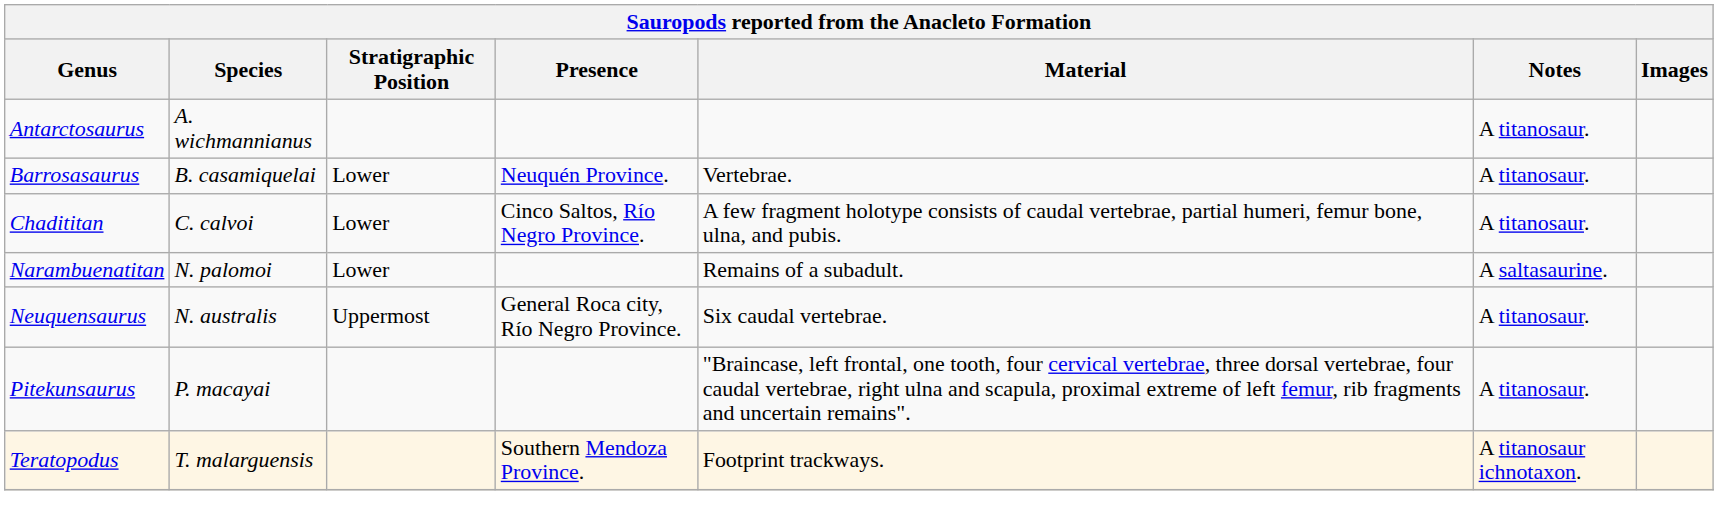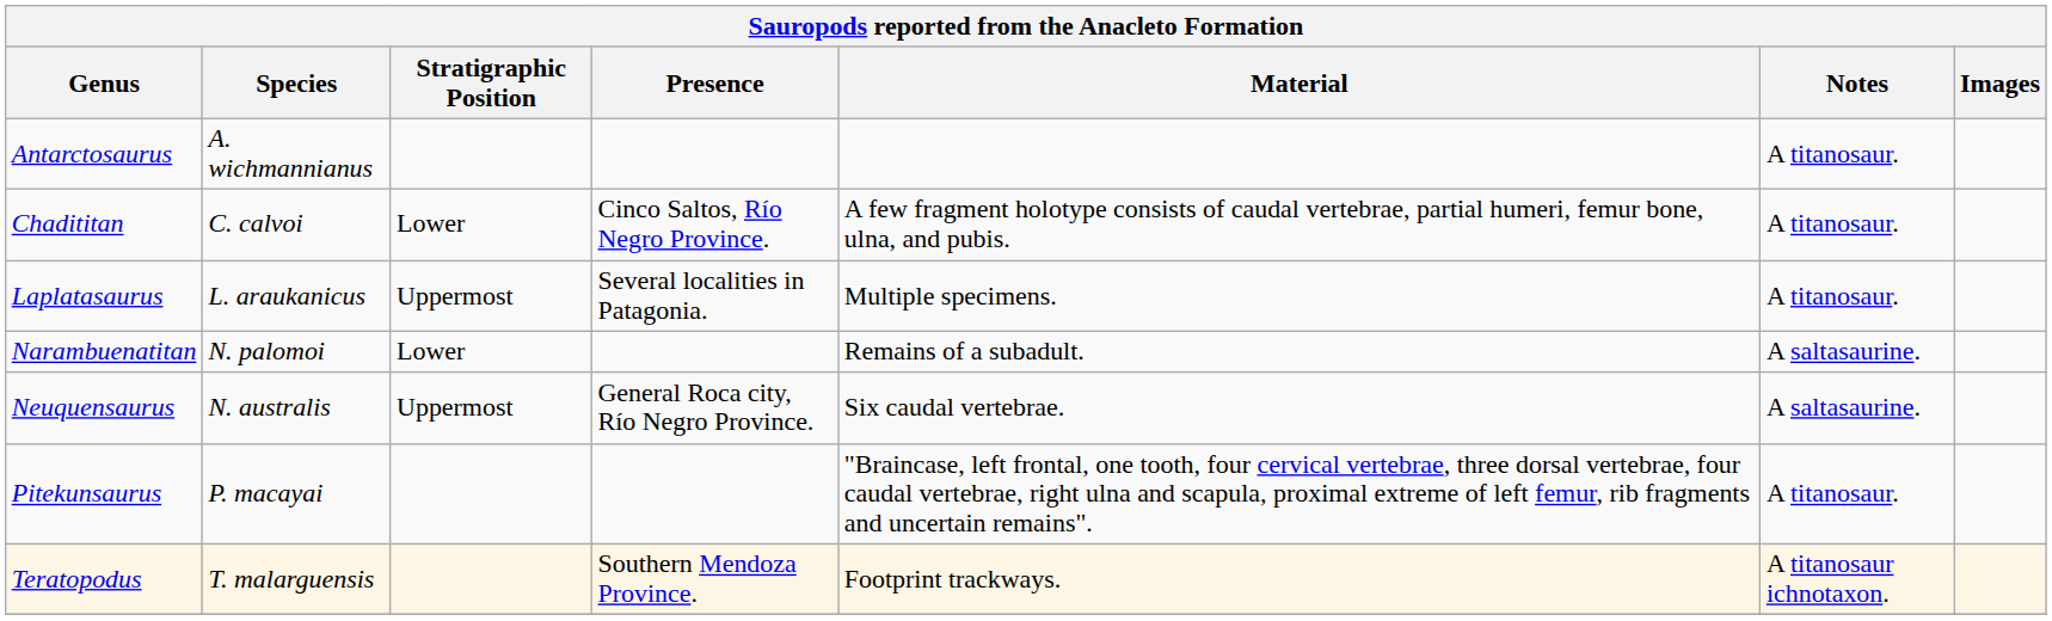- row: Barrosasaurus | B. casamiquelai | Lower | Neuquén Province. | Vertebrae. | A titanosaur.
+ row: Laplatasaurus | L. araukanicus | Uppermost | Several localities in Patagonia. | Multiple specimens. | A titanosaur.
Neuquensaurus | Notes: A titanosaur. -> A saltasaurine.
